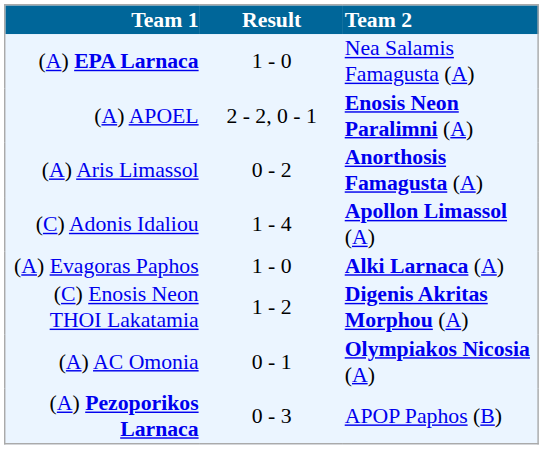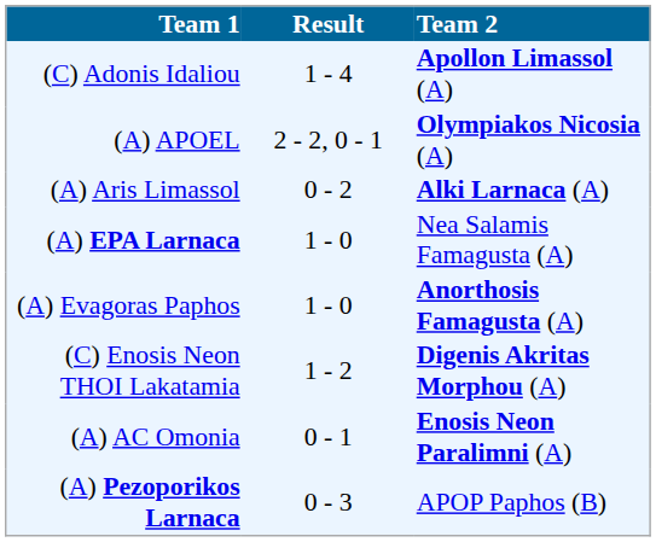rows swapped: (C) Adonis Idaliou <-> (A) EPA Larnaca
(A) APOEL | Team 2: Enosis Neon Paralimni (A) -> Olympiakos Nicosia (A)
(A) Aris Limassol | Team 2: Anorthosis Famagusta (A) -> Alki Larnaca (A)
(A) Evagoras Paphos | Team 2: Alki Larnaca (A) -> Anorthosis Famagusta (A)
(A) AC Omonia | Team 2: Olympiakos Nicosia (A) -> Enosis Neon Paralimni (A)
